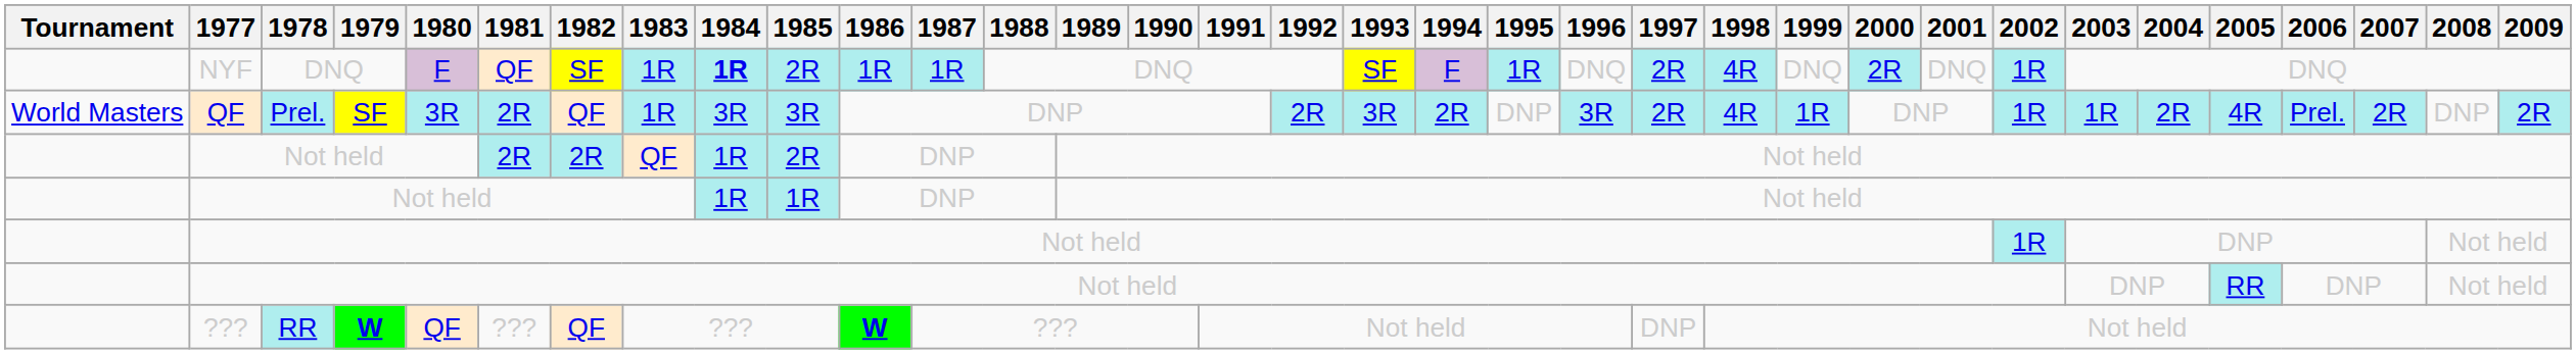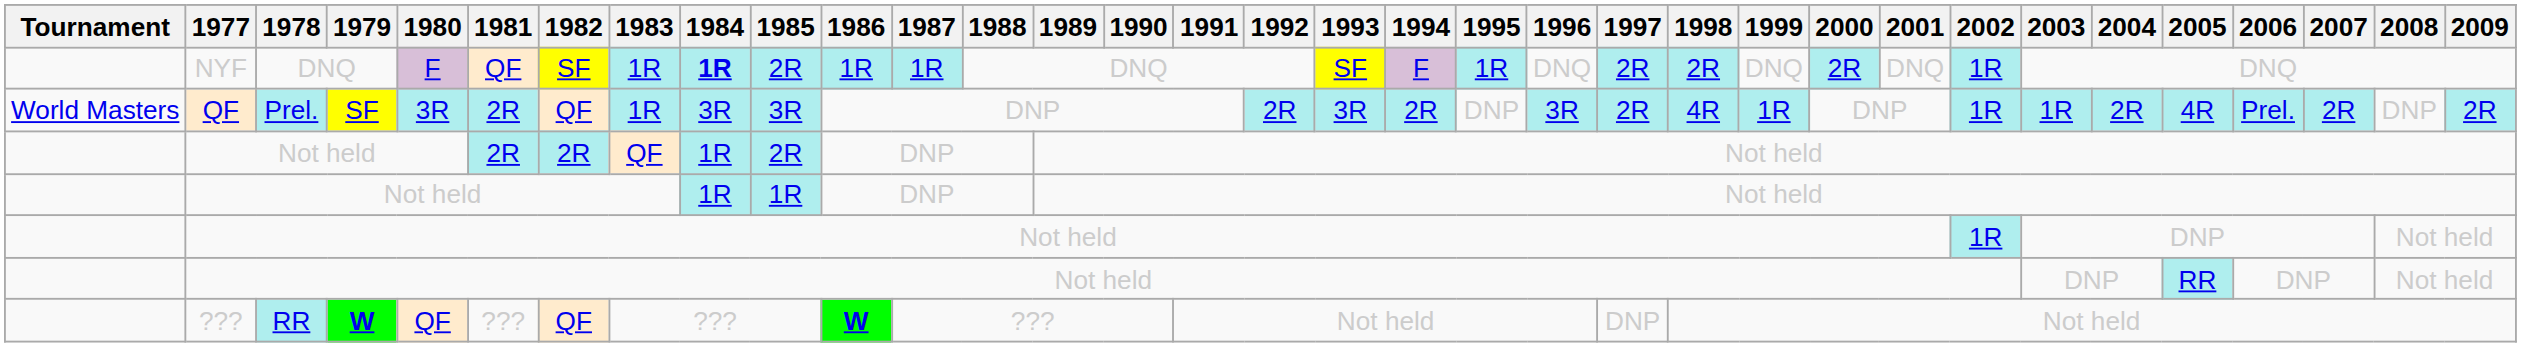NYF | 1998: 4R -> 2R
